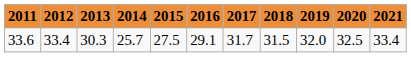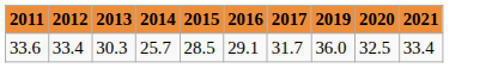- column: 2018 | 31.5
33.6 | 2015: 27.5 -> 28.5
33.6 | 2019: 32.0 -> 36.0
